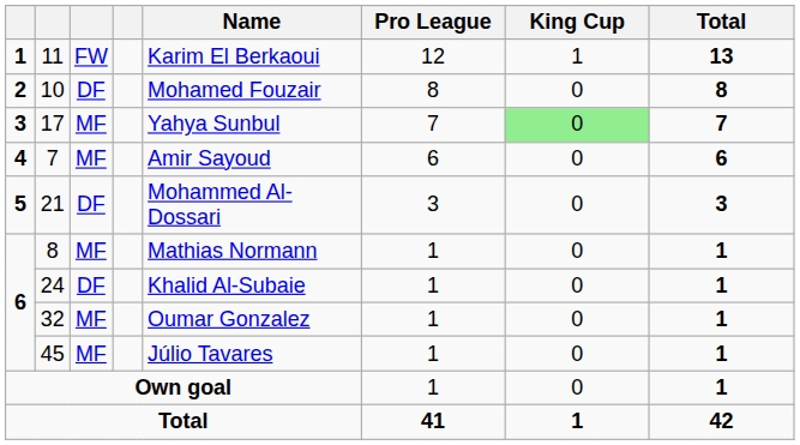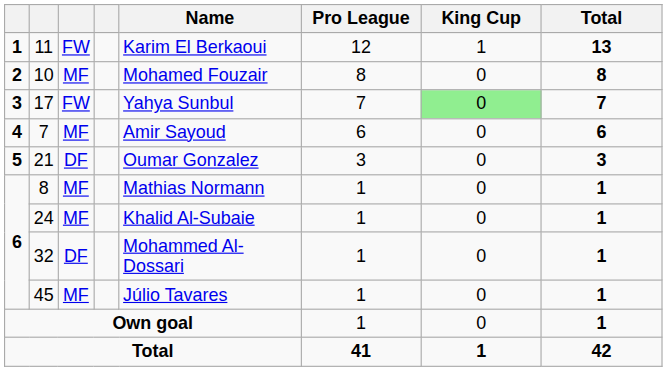10 | column 3: DF -> MF
17 | column 3: MF -> FW
21 | Name: Mohammed Al-Dossari -> Oumar Gonzalez
24 | column 3: DF -> MF
32 | column 3: MF -> DF
32 | Name: Oumar Gonzalez -> Mohammed Al-Dossari
